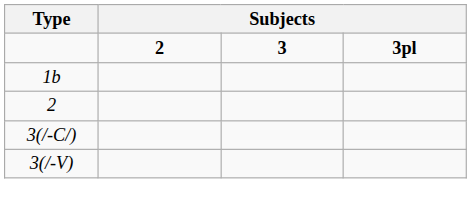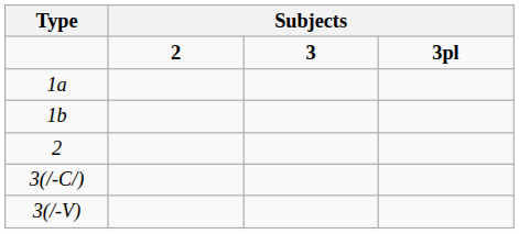+ row: 1a
